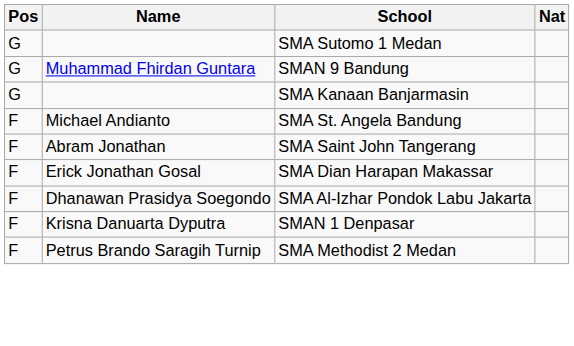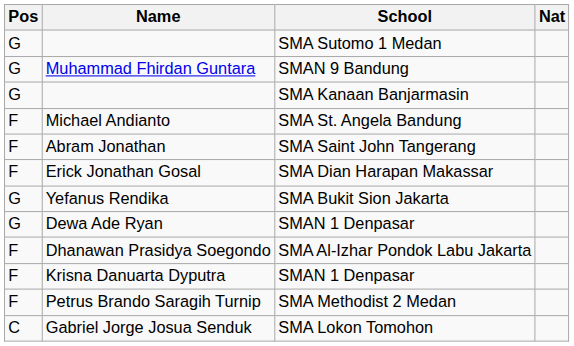+ row: G | Yefanus Rendika | SMA Bukit Sion Jakarta
+ row: G | Dewa Ade Ryan | SMAN 1 Denpasar
+ row: C | Gabriel Jorge Josua Senduk | SMA Lokon Tomohon
